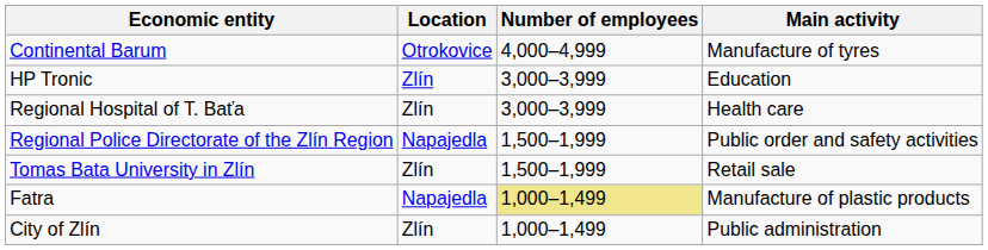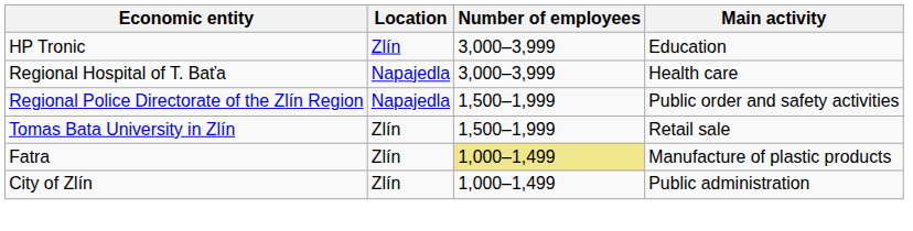- row: Continental Barum | Otrokovice | 4,000–4,999 | Manufacture of tyres
Regional Hospital of T. Baťa | Location: Zlín -> Napajedla
Fatra | Location: Napajedla -> Zlín
